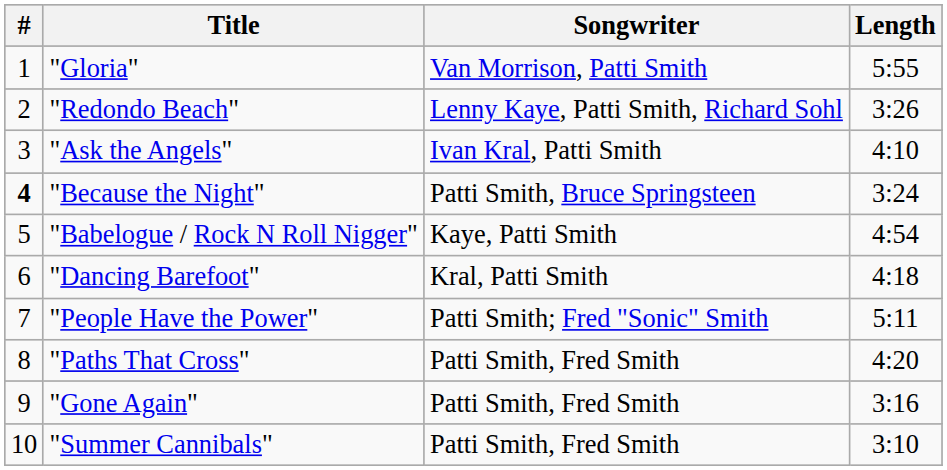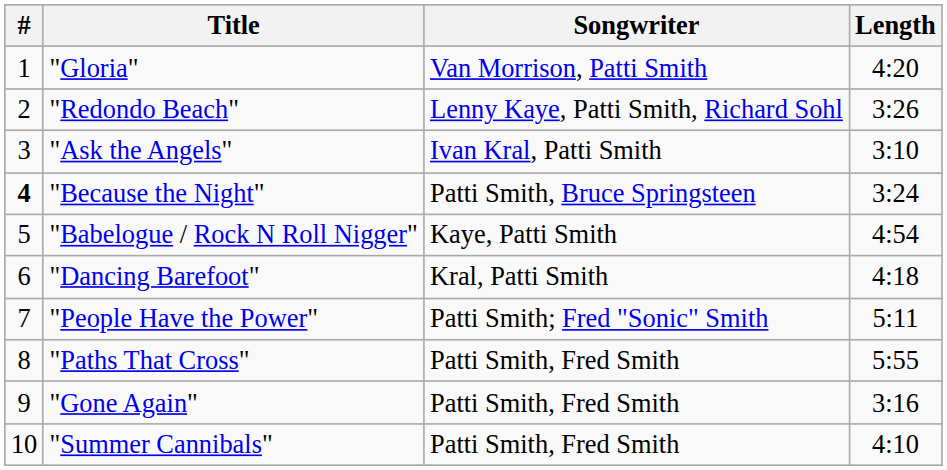"Gloria" | Length: 5:55 -> 4:20
"Ask the Angels" | Length: 4:10 -> 3:10
"Paths That Cross" | Length: 4:20 -> 5:55
"Summer Cannibals" | Length: 3:10 -> 4:10
